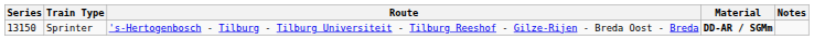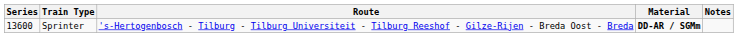Sprinter | Series: 13150 -> 13600
